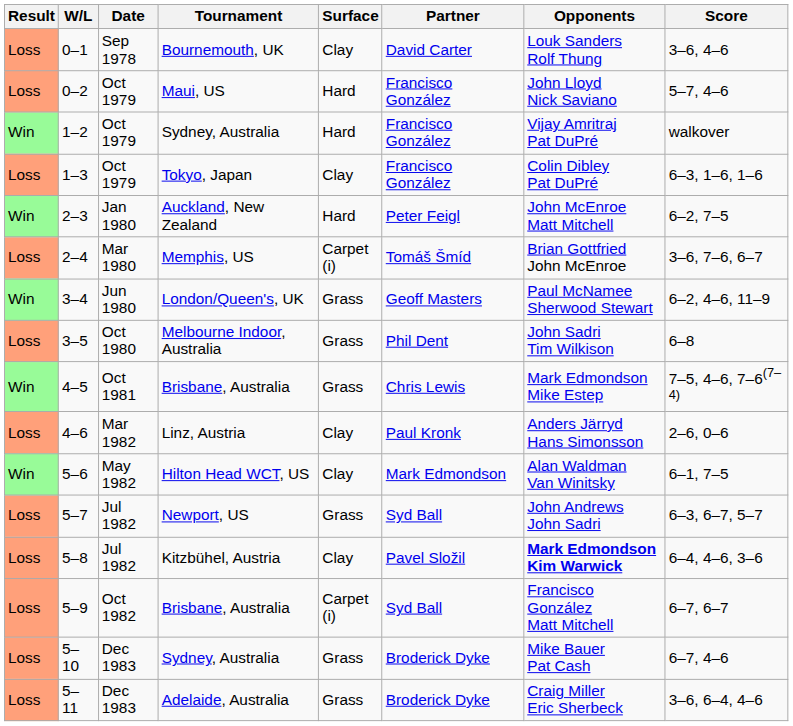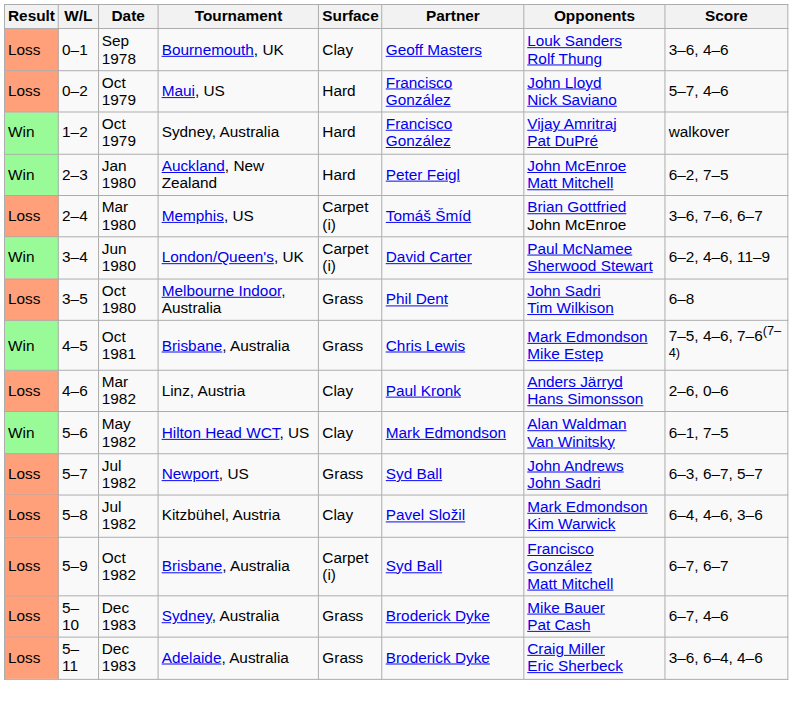0–1 | Partner: David Carter -> Geoff Masters
- row: Loss | 1–3 | Oct 1979 | Tokyo, Japan | Clay | Francisco González | Colin Dibley Pat DuPré | 6–3, 1–6, 1–6
3–4 | Surface: Grass -> Carpet (i)
3–4 | Partner: Geoff Masters -> David Carter
5–8 | Opponents: bold -> normal
